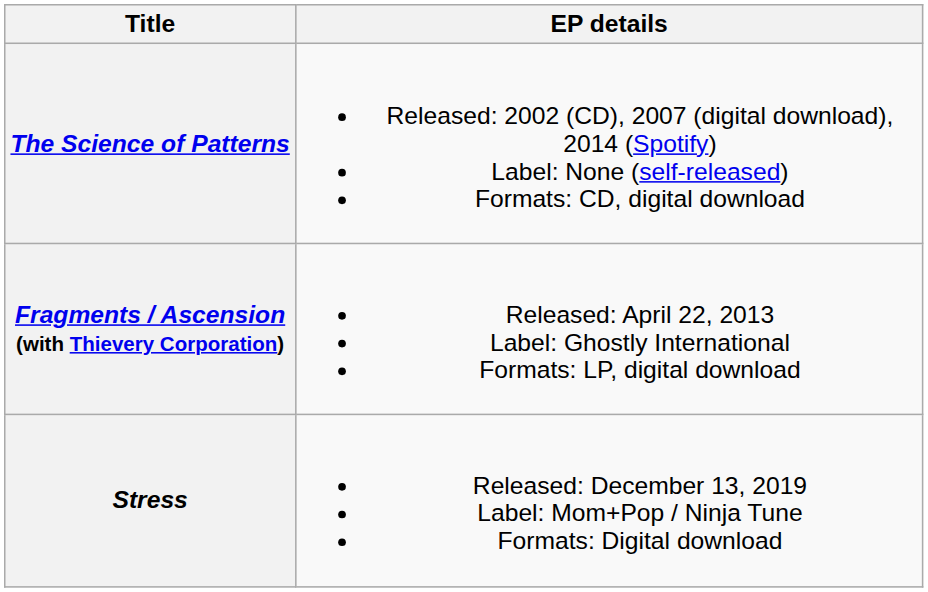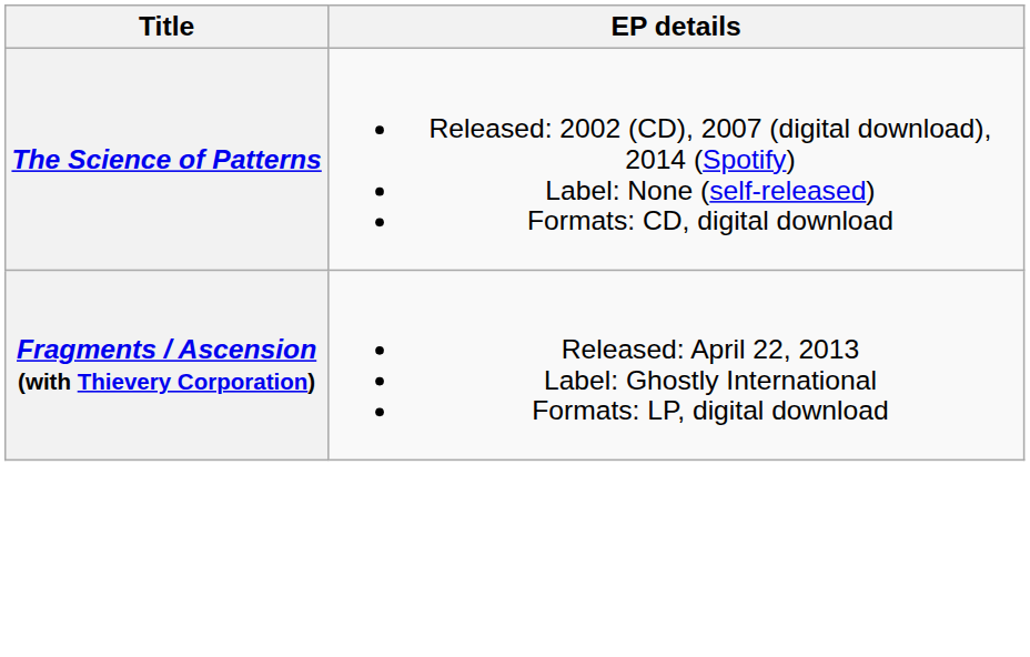- row: Stress | Released: December 13, 2019 Label: Mom+Pop / Ninja Tune Formats: Digital download
